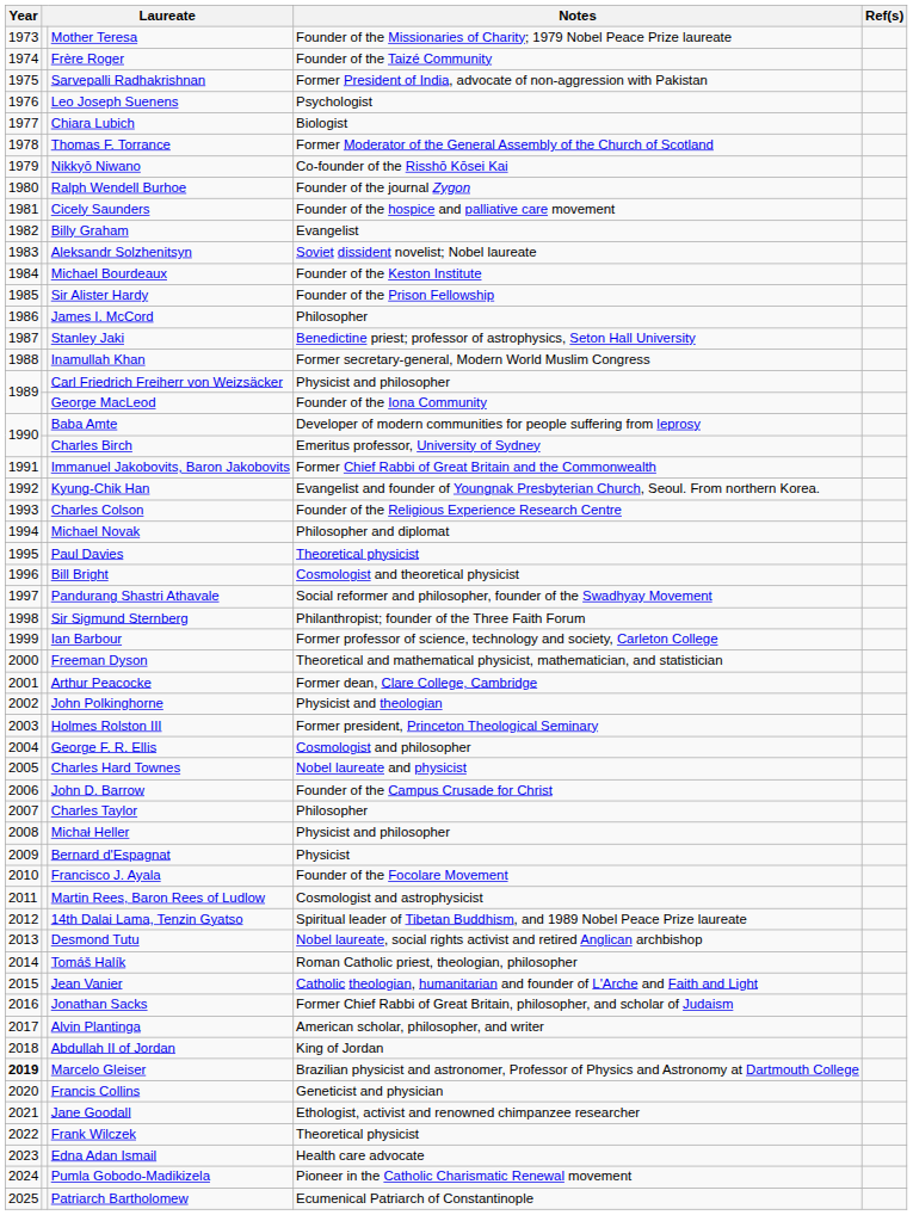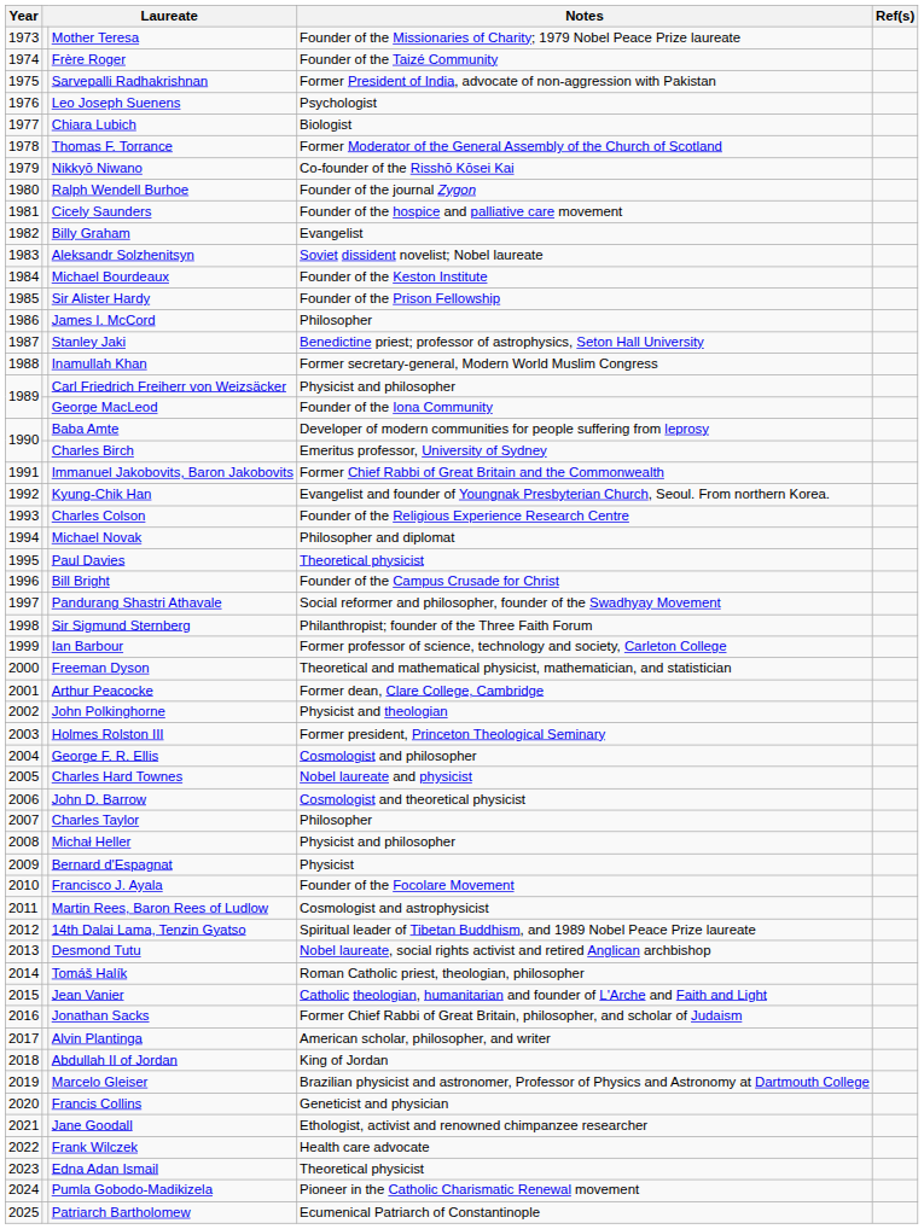Bill Bright | Notes: Cosmologist and theoretical physicist -> Founder of the Campus Crusade for Christ
John D. Barrow | Notes: Founder of the Campus Crusade for Christ -> Cosmologist and theoretical physicist
Marcelo Gleiser | Year: bold -> normal
Frank Wilczek | Notes: Theoretical physicist -> Health care advocate
Edna Adan Ismail | Notes: Health care advocate -> Theoretical physicist
